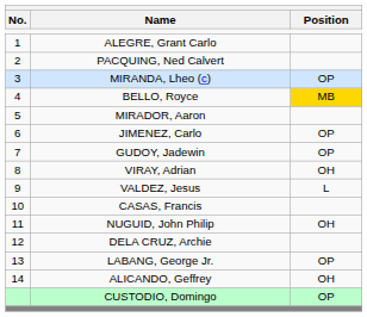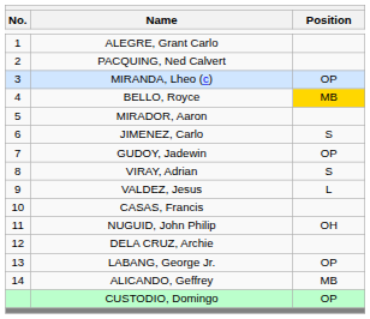JIMENEZ, Carlo | Position: OP -> S
VIRAY, Adrian | Position: OH -> S
ALICANDO, Geffrey | Position: OH -> MB
